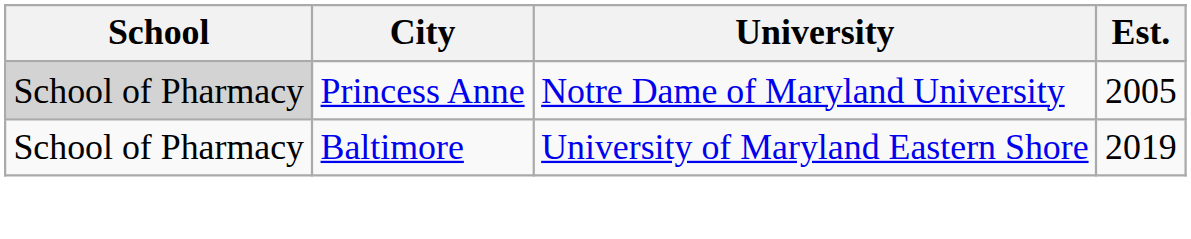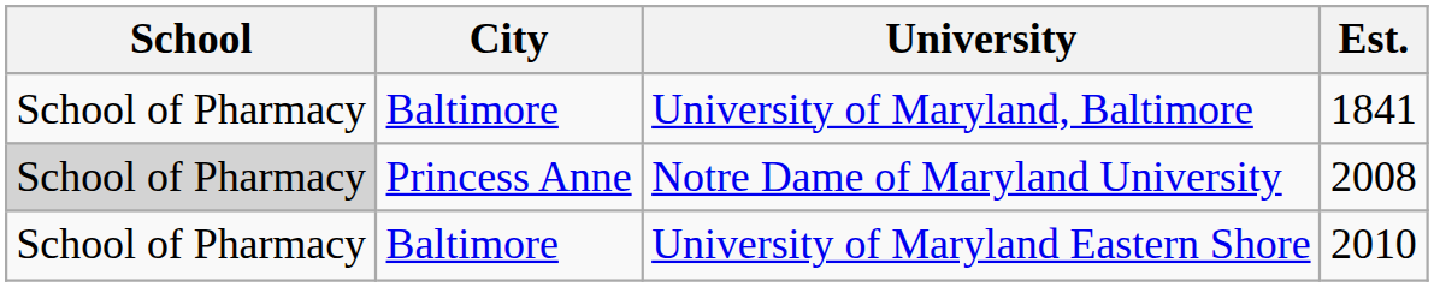+ row: School of Pharmacy | Baltimore | University of Maryland, Baltimore | 1841
Notre Dame of Maryland University | Est.: 2005 -> 2008
University of Maryland Eastern Shore | Est.: 2019 -> 2010
